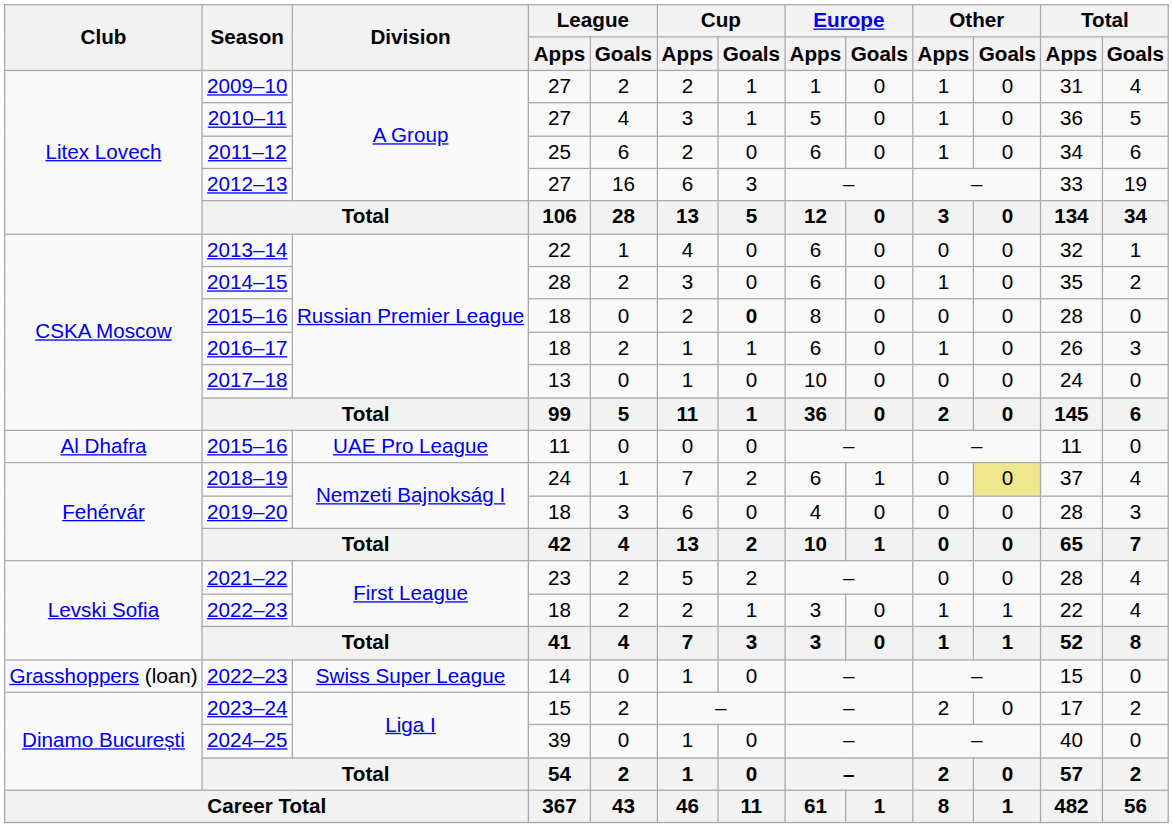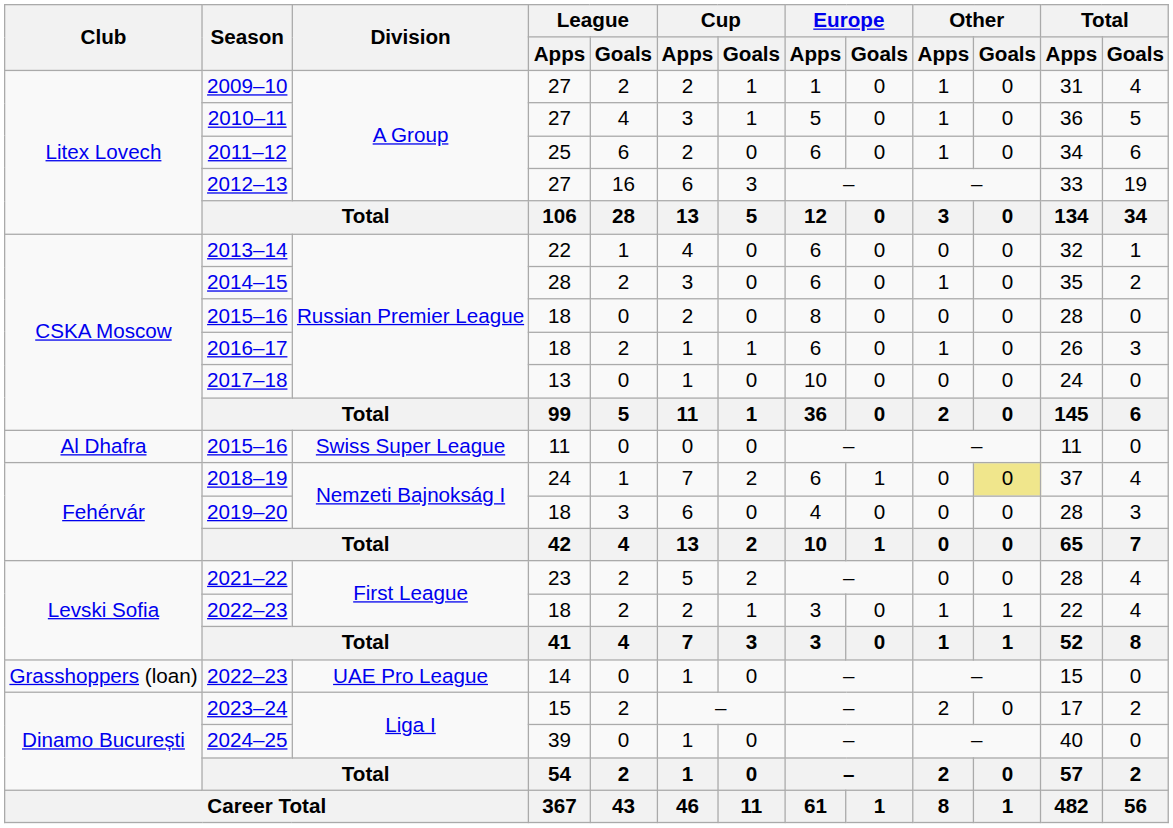2015–16 / 18 | Cup / Goals: bold -> normal
2015–16 / 11 | Division: UAE Pro League -> Swiss Super League
2022–23 / 14 | Division: Swiss Super League -> UAE Pro League
